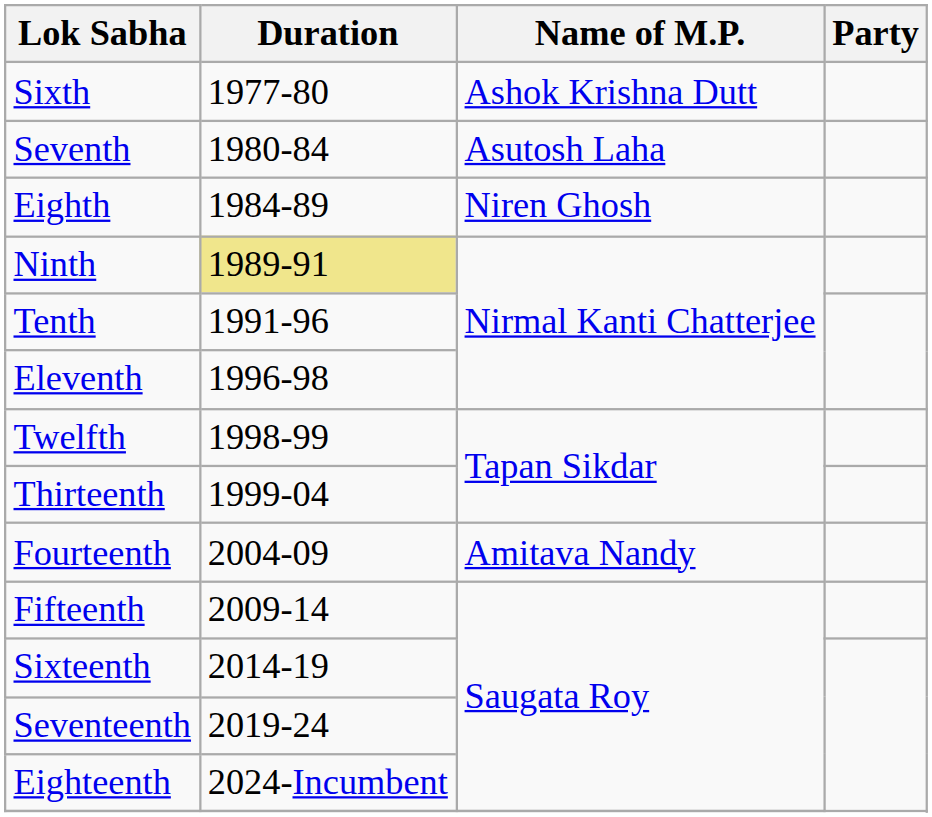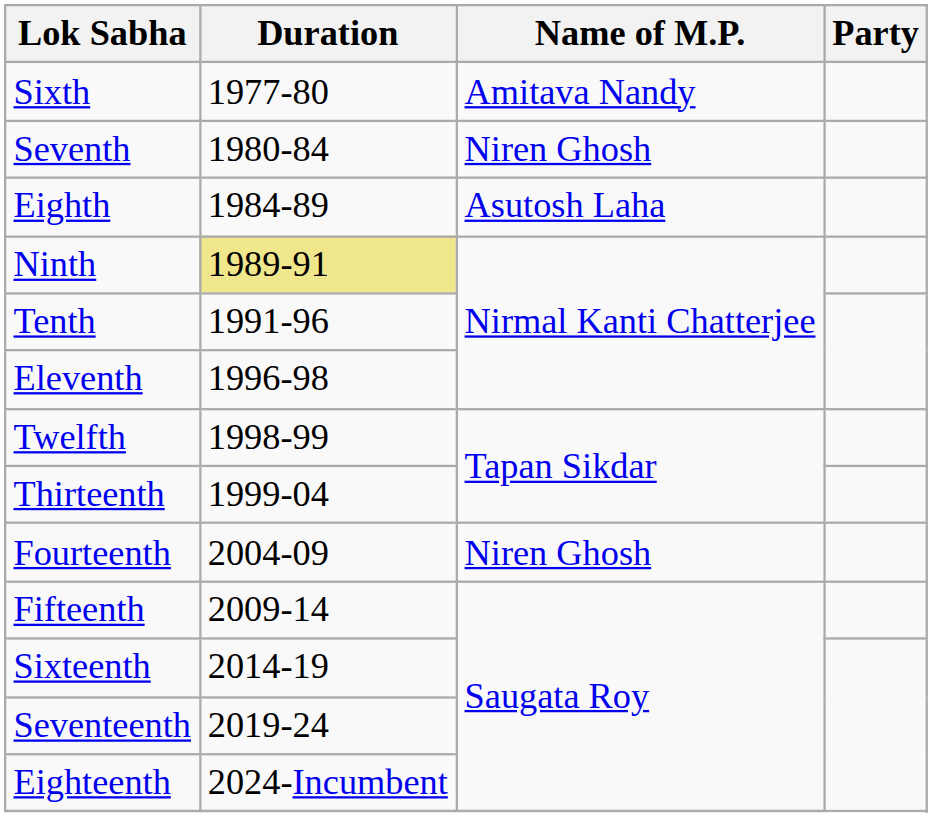Sixth | Name of M.P.: Ashok Krishna Dutt -> Amitava Nandy
Seventh | Name of M.P.: Asutosh Laha -> Niren Ghosh
Eighth | Name of M.P.: Niren Ghosh -> Asutosh Laha
Fourteenth | Name of M.P.: Amitava Nandy -> Niren Ghosh
